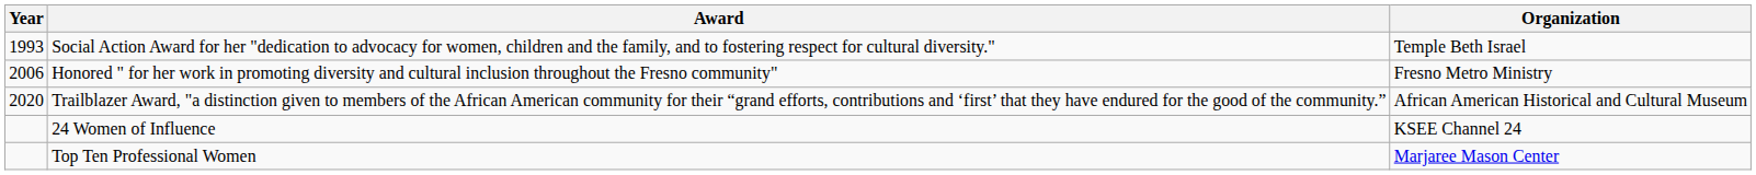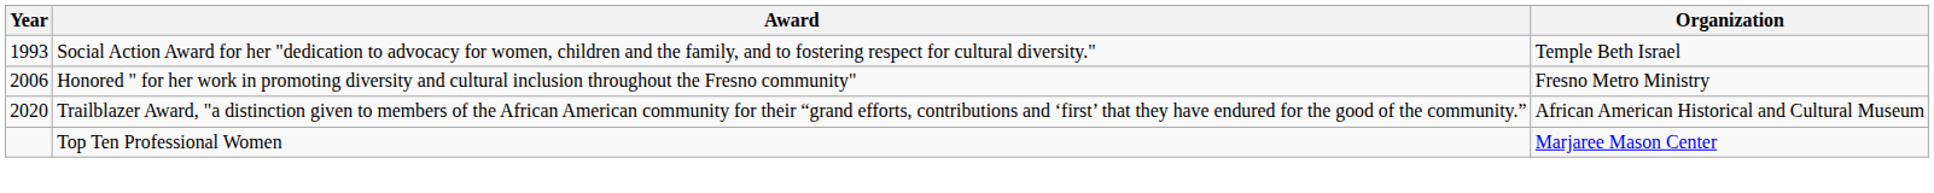- row: 24 Women of Influence | KSEE Channel 24
